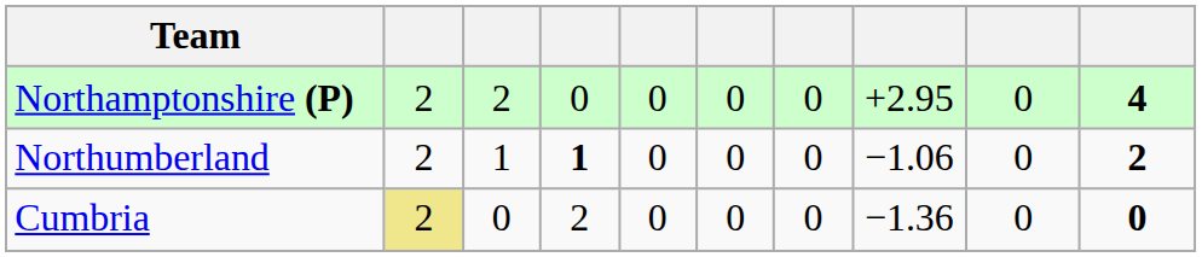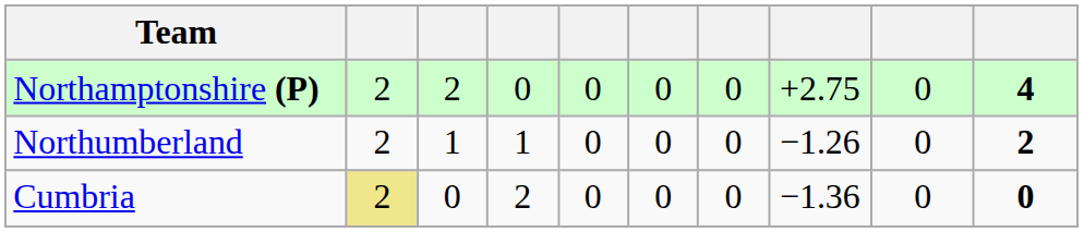Northamptonshire (P) | column 8: +2.95 -> +2.75
Northumberland | column 4: bold -> normal
Northumberland | column 8: −1.06 -> −1.26
